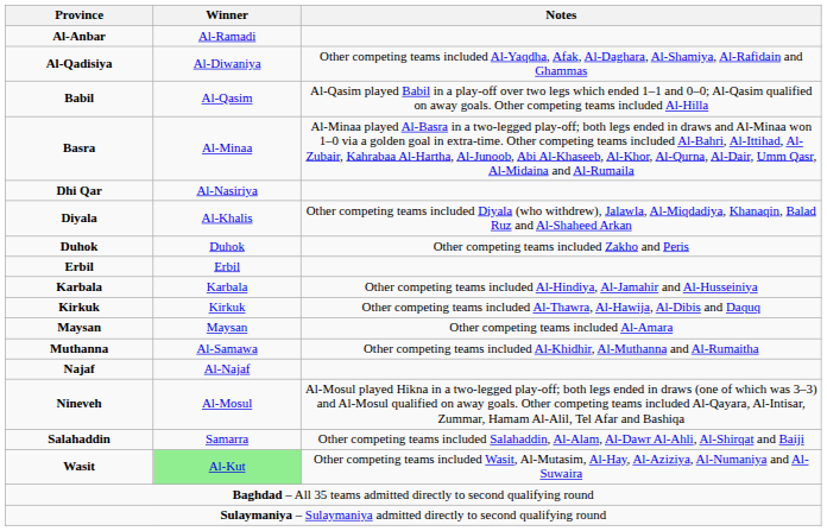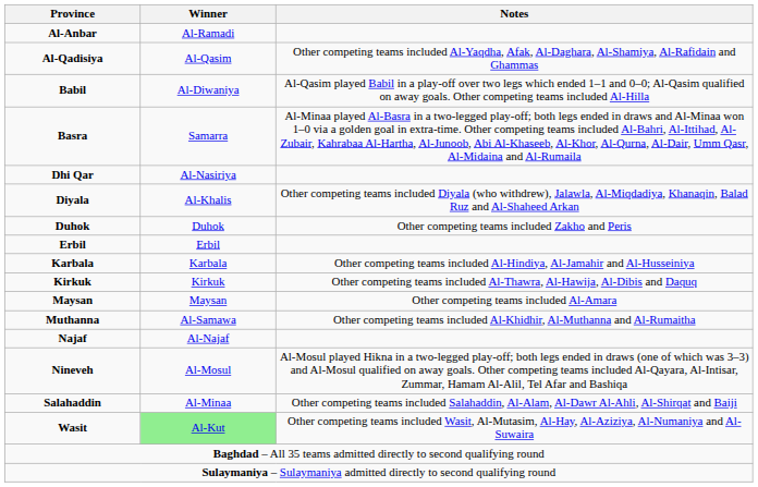Al-Qadisiya | Winner: Al-Diwaniya -> Al-Qasim
Babil | Winner: Al-Qasim -> Al-Diwaniya
Basra | Winner: Al-Minaa -> Samarra
Salahaddin | Winner: Samarra -> Al-Minaa
